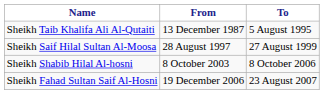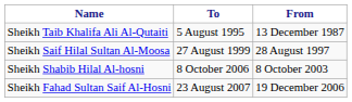columns swapped: From <-> To
